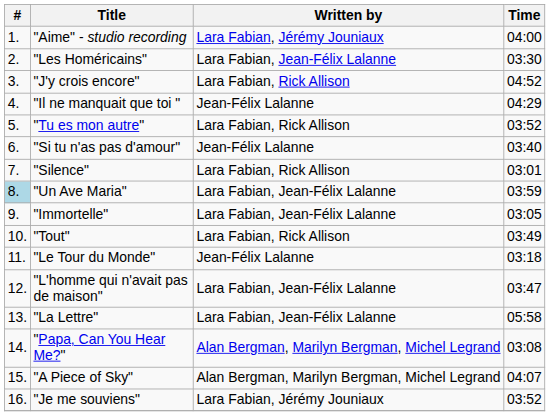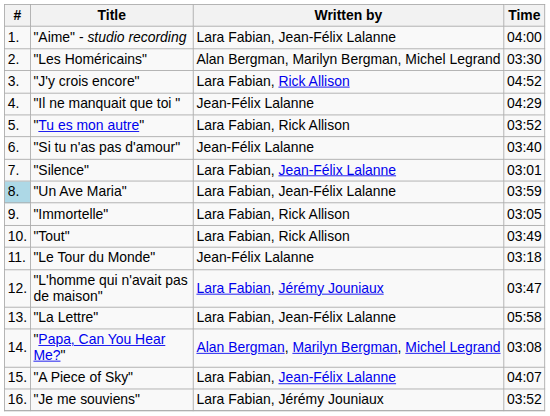"Aime" - studio recording | Written by: Lara Fabian, Jérémy Jouniaux -> Lara Fabian, Jean-Félix Lalanne
"Les Homéricains" | Written by: Lara Fabian, Jean-Félix Lalanne -> Alan Bergman, Marilyn Bergman, Michel Legrand
"Silence" | Written by: Lara Fabian, Rick Allison -> Lara Fabian, Jean-Félix Lalanne
"Immortelle" | Written by: Lara Fabian, Jean-Félix Lalanne -> Lara Fabian, Rick Allison
"L'homme qui n'avait pas de maison" | Written by: Lara Fabian, Jean-Félix Lalanne -> Lara Fabian, Jérémy Jouniaux
"A Piece of Sky" | Written by: Alan Bergman, Marilyn Bergman, Michel Legrand -> Lara Fabian, Jean-Félix Lalanne
